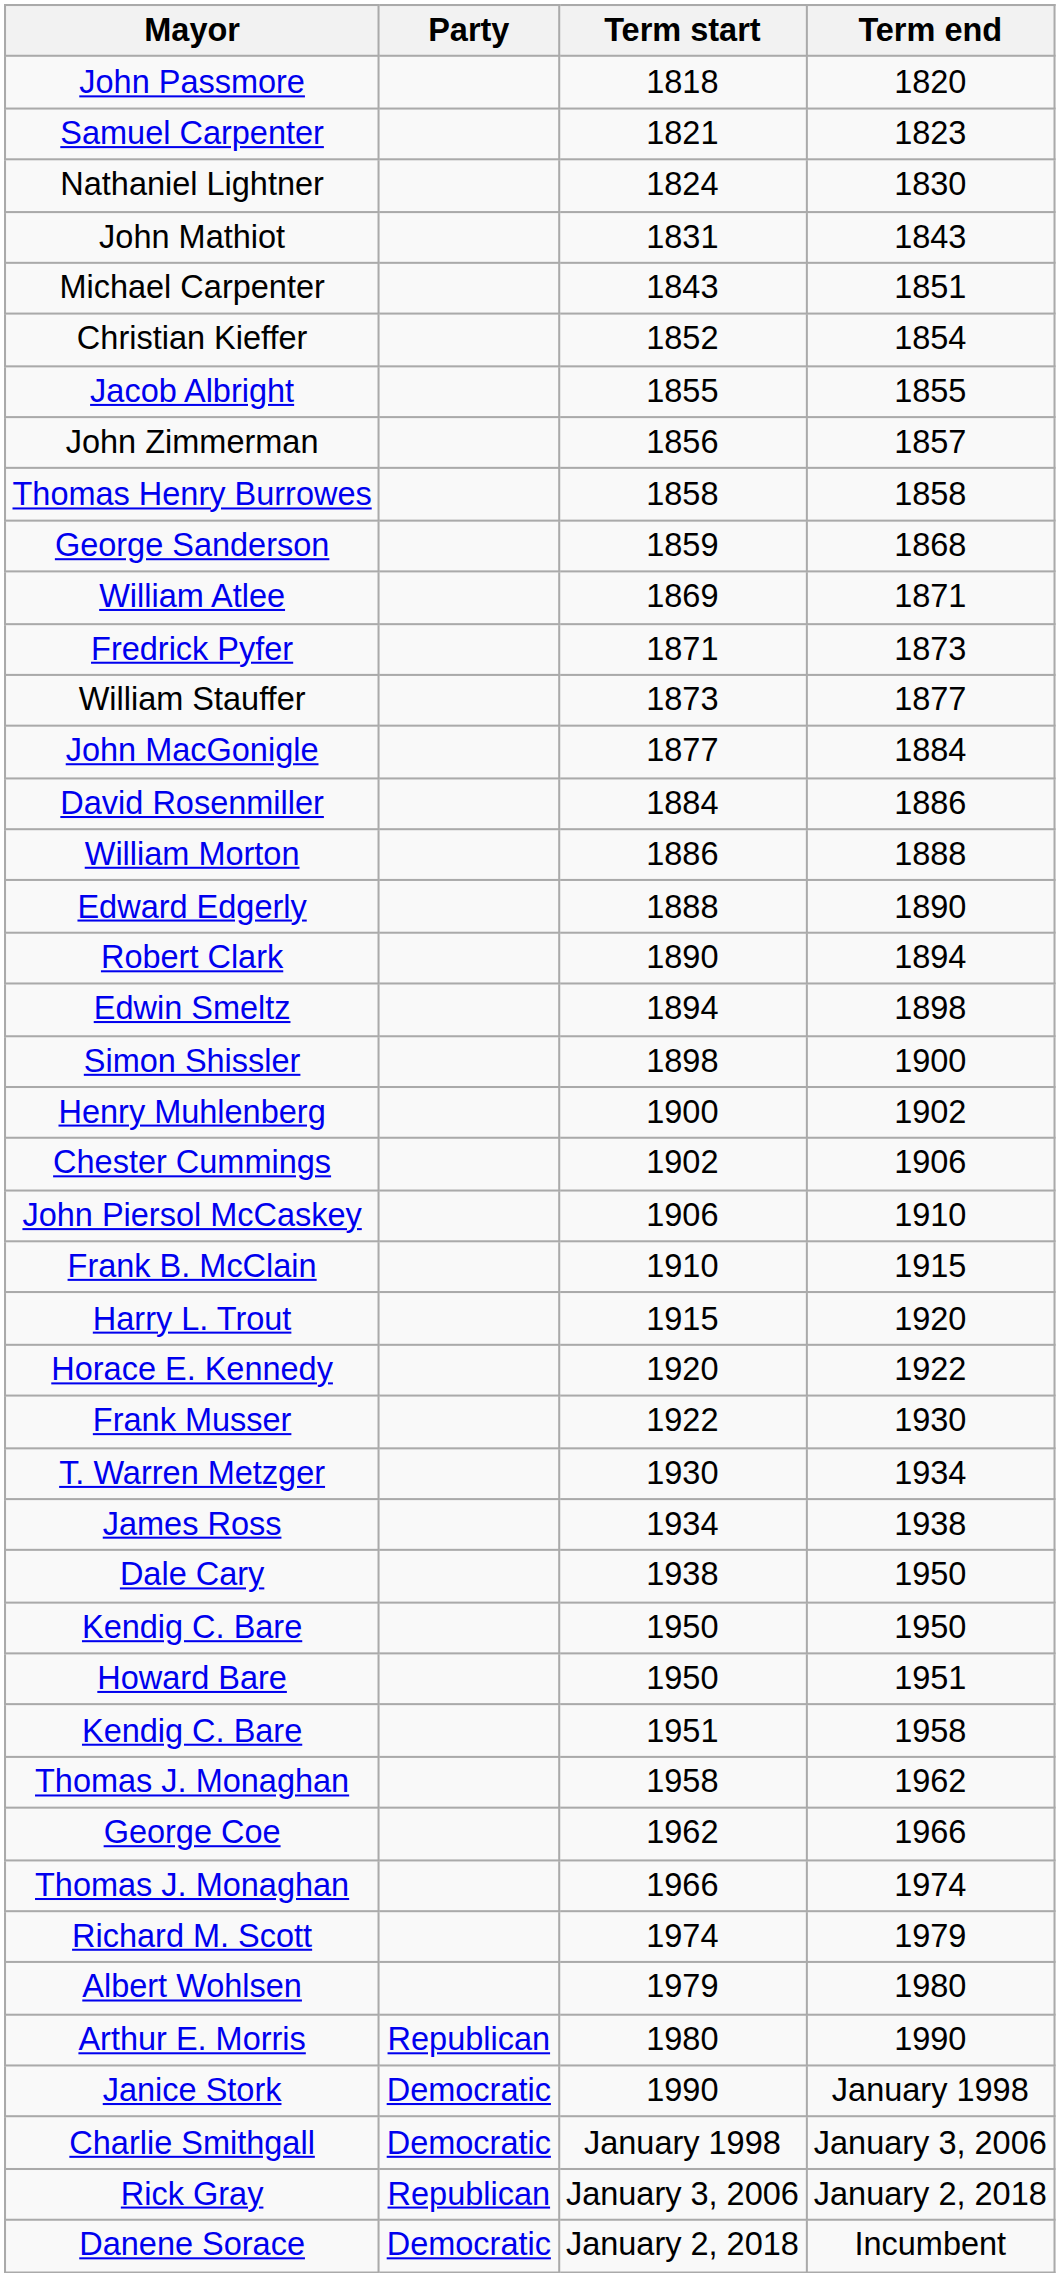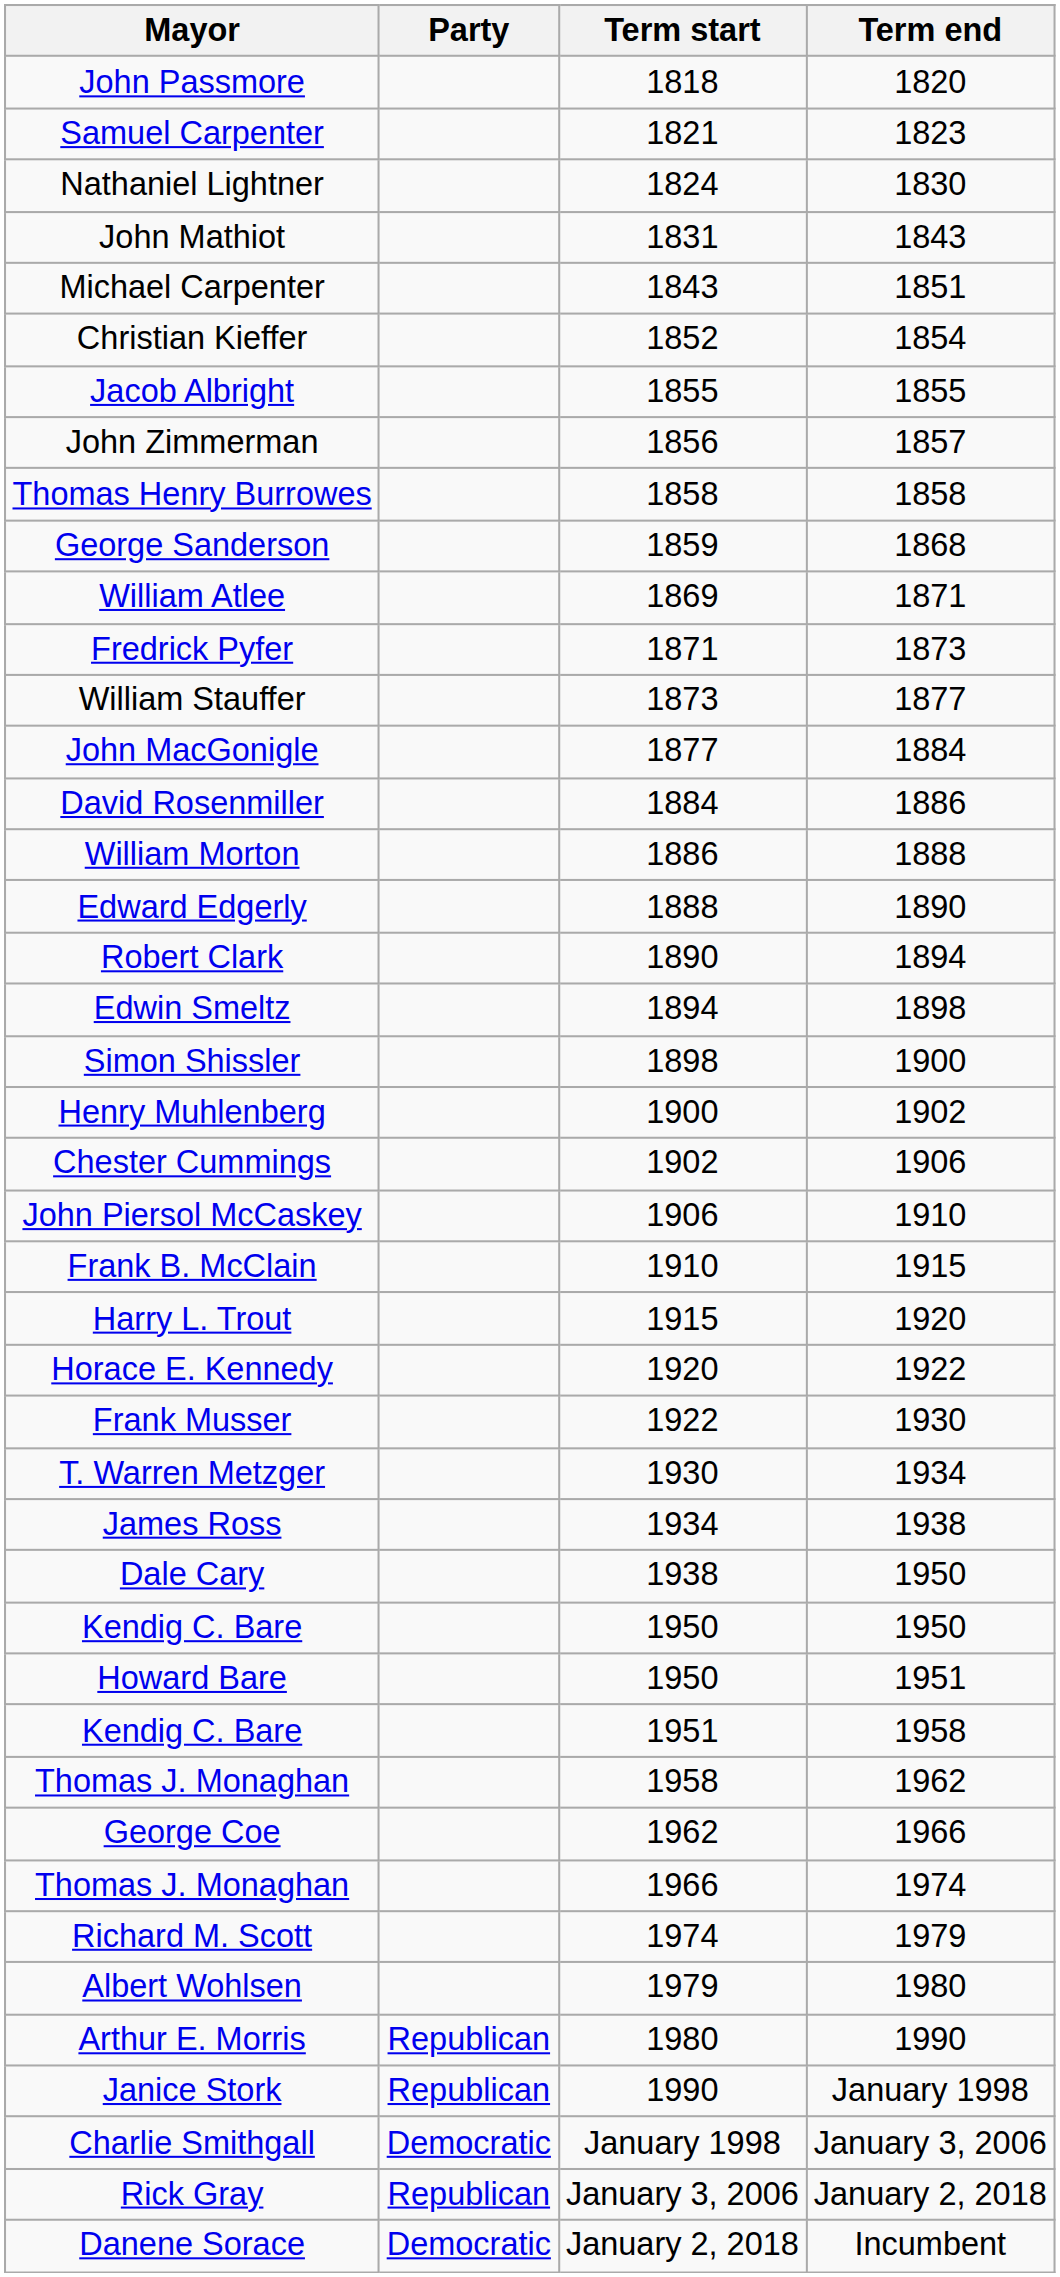Janice Stork | Party: Democratic -> Republican
